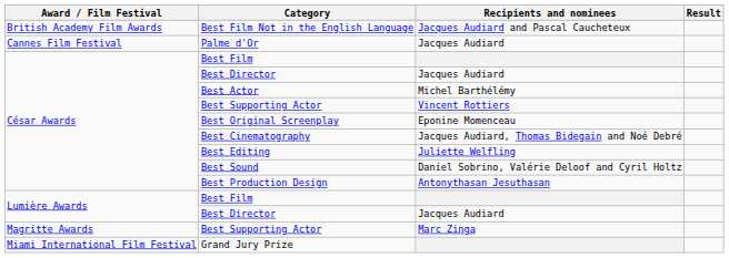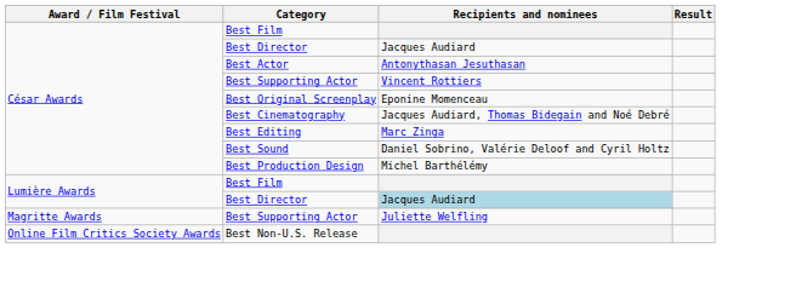- row: British Academy Film Awards | Best Film Not in the English Language | Jacques Audiard and Pascal Caucheteux
- row: Cannes Film Festival | Palme d'Or | Jacques Audiard
Best Actor | Recipients and nominees: Michel Barthélémy -> Antonythasan Jesuthasan
Best Editing | Recipients and nominees: Juliette Welfling -> Marc Zinga
Best Production Design | Recipients and nominees: Antonythasan Jesuthasan -> Michel Barthélémy
Lumière Awards / Best Director | Recipients and nominees: no background -> lightblue background
Magritte Awards / Best Supporting Actor | Recipients and nominees: Marc Zinga -> Juliette Welfling
- row: Miami International Film Festival | Grand Jury Prize
+ row: Online Film Critics Society Awards | Best Non-U.S. Release
